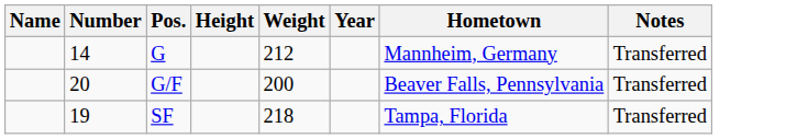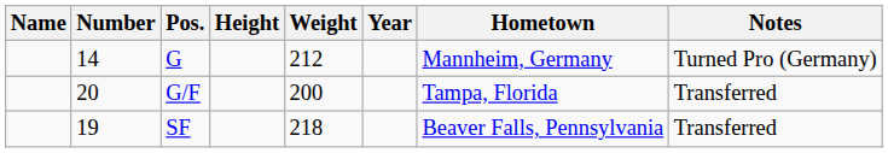G | Notes: Transferred -> Turned Pro (Germany)
G/F | Hometown: Beaver Falls, Pennsylvania -> Tampa, Florida
SF | Hometown: Tampa, Florida -> Beaver Falls, Pennsylvania
